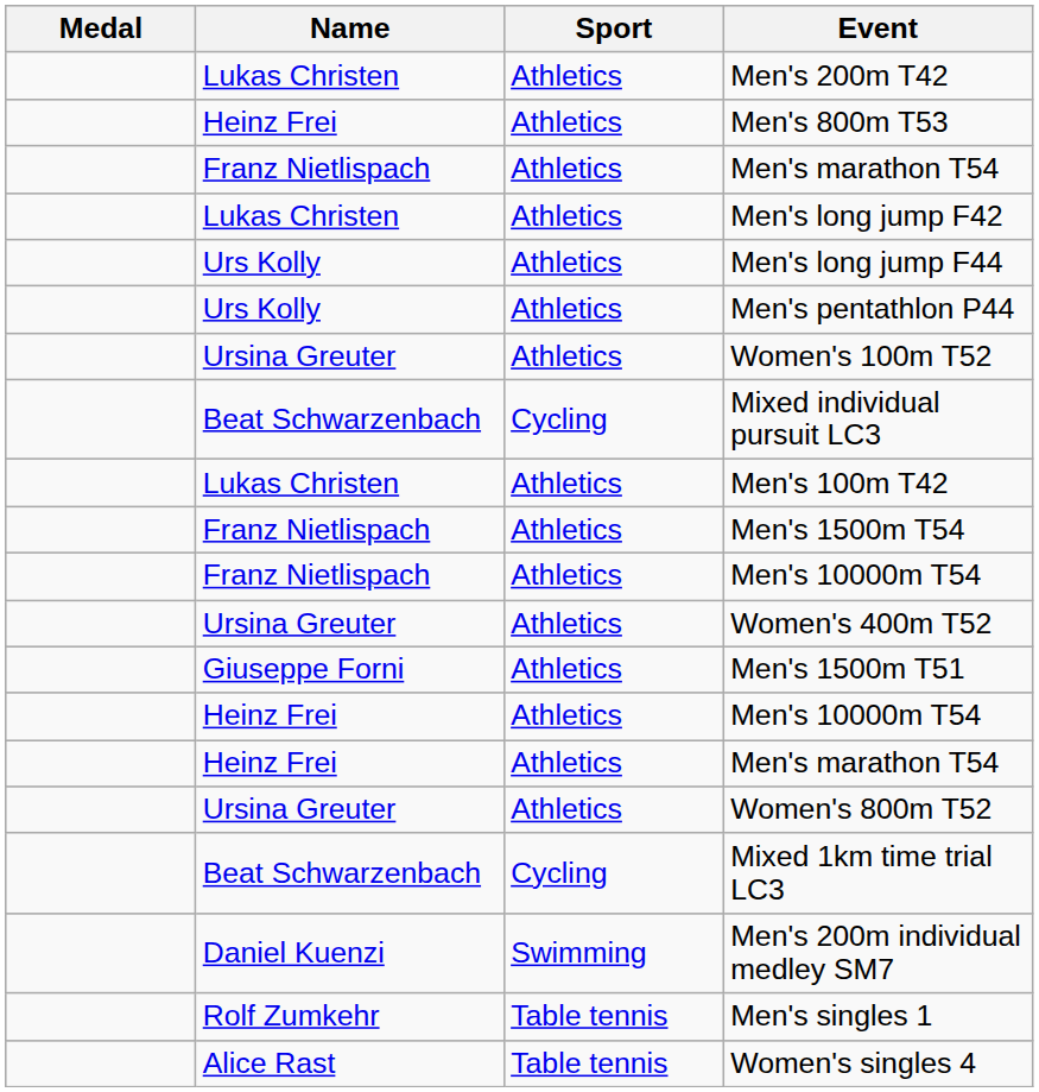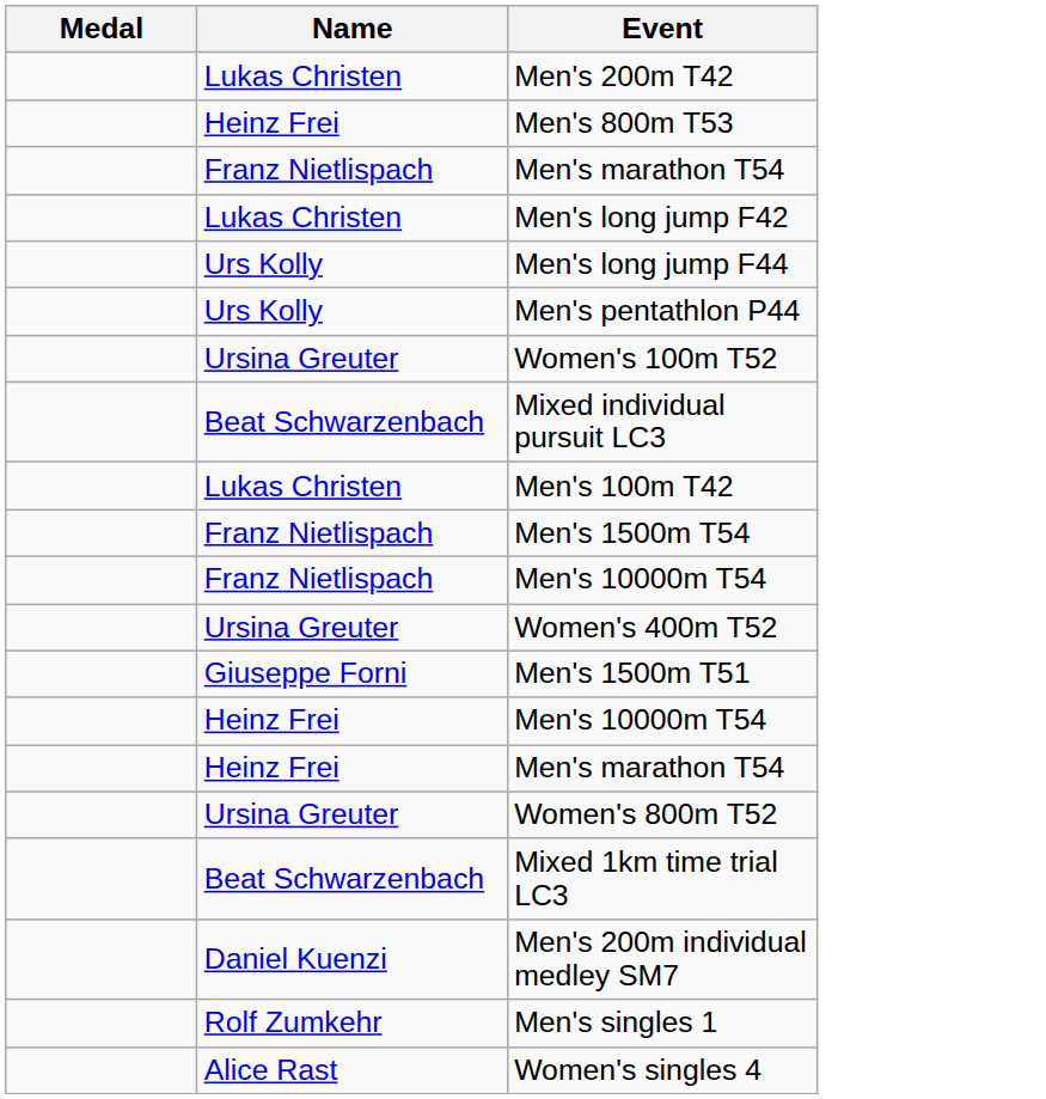- column: Sport | Athletics | Athletics | Athletics | Athletics | Athletics | Athletics | Athletics | Cycling | Athletics | Athletics | Athletics | Athletics | Athletics | Athletics | Athletics | Athletics | Cycling | Swimming | Table tennis | Table tennis
